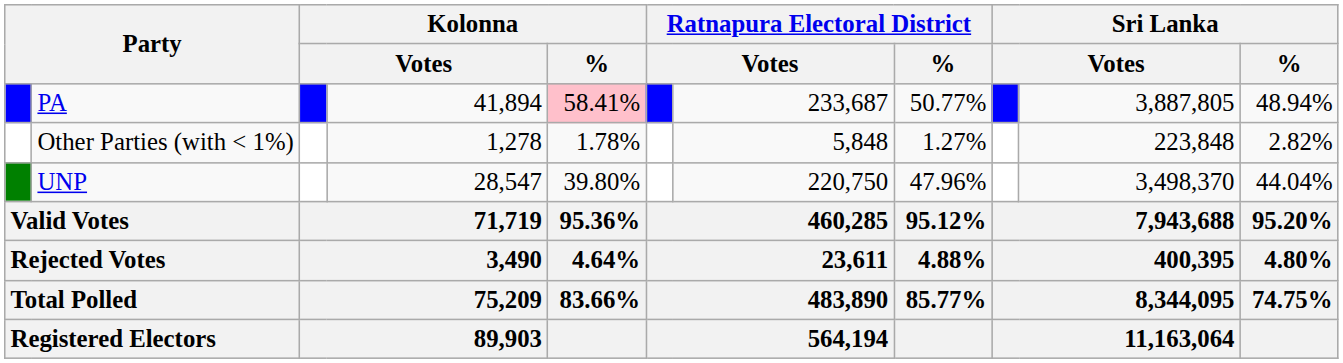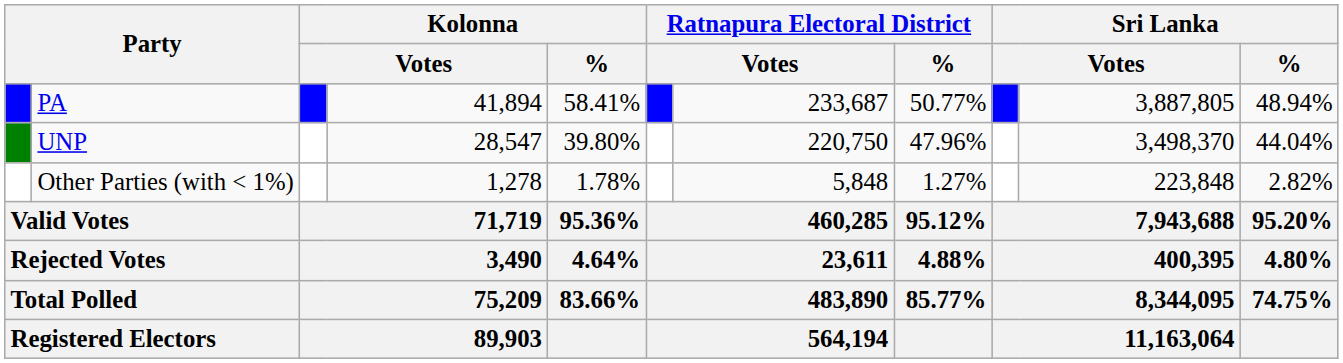PA | Kolonna / %: pink background -> no background
rows swapped: UNP <-> Other Parties (with < 1%)
